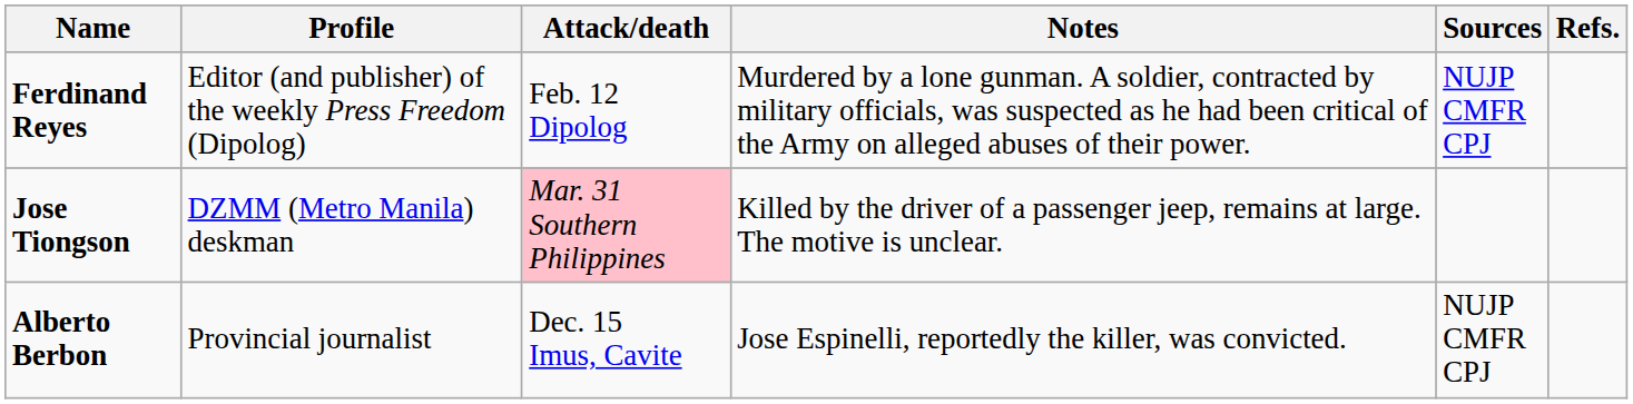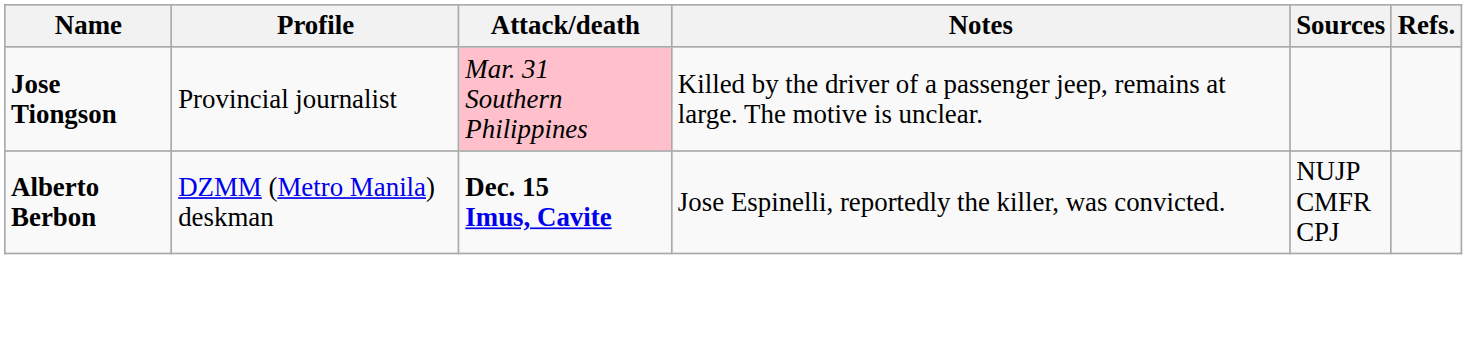- row: Ferdinand Reyes | Editor (and publisher) of the weekly Press Freedom (Dipolog) | Feb. 12 Dipolog | Murdered by a lone gunman. A soldier, contracted by military officials, was suspected as he had been critical of the Army on alleged abuses of their power. | NUJP CMFR CPJ
Jose Tiongson | Profile: DZMM (Metro Manila) deskman -> Provincial journalist
Alberto Berbon | Profile: Provincial journalist -> DZMM (Metro Manila) deskman
Alberto Berbon | Attack/death: normal -> bold
